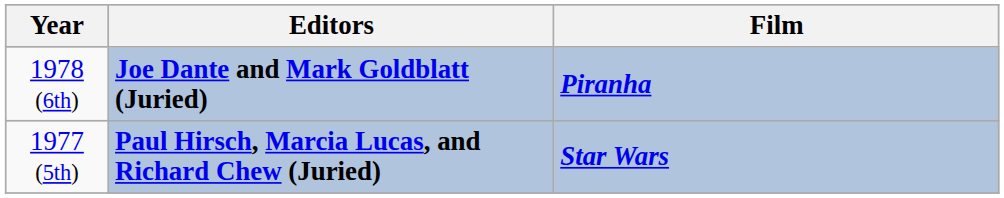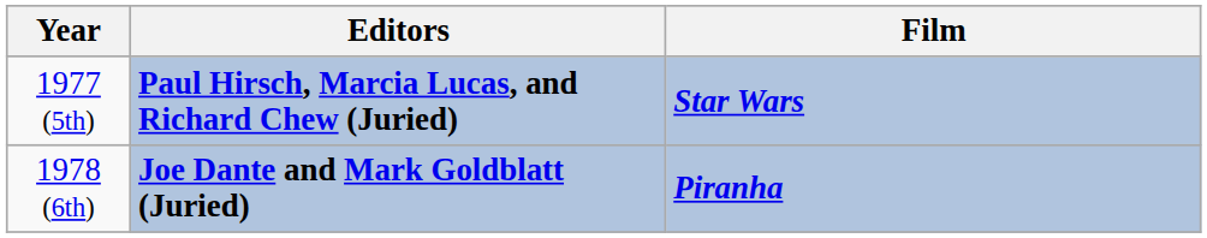rows swapped: 1977 (5th) <-> 1978 (6th)
